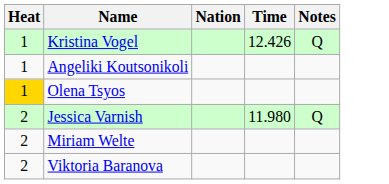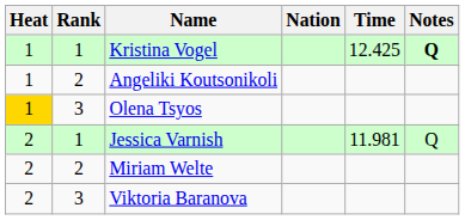+ column: Rank | 1 | 2 | 3 | 1 | 2 | 3
Kristina Vogel | Time: 12.426 -> 12.425
Kristina Vogel | Notes: normal -> bold
Jessica Varnish | Time: 11.980 -> 11.981
